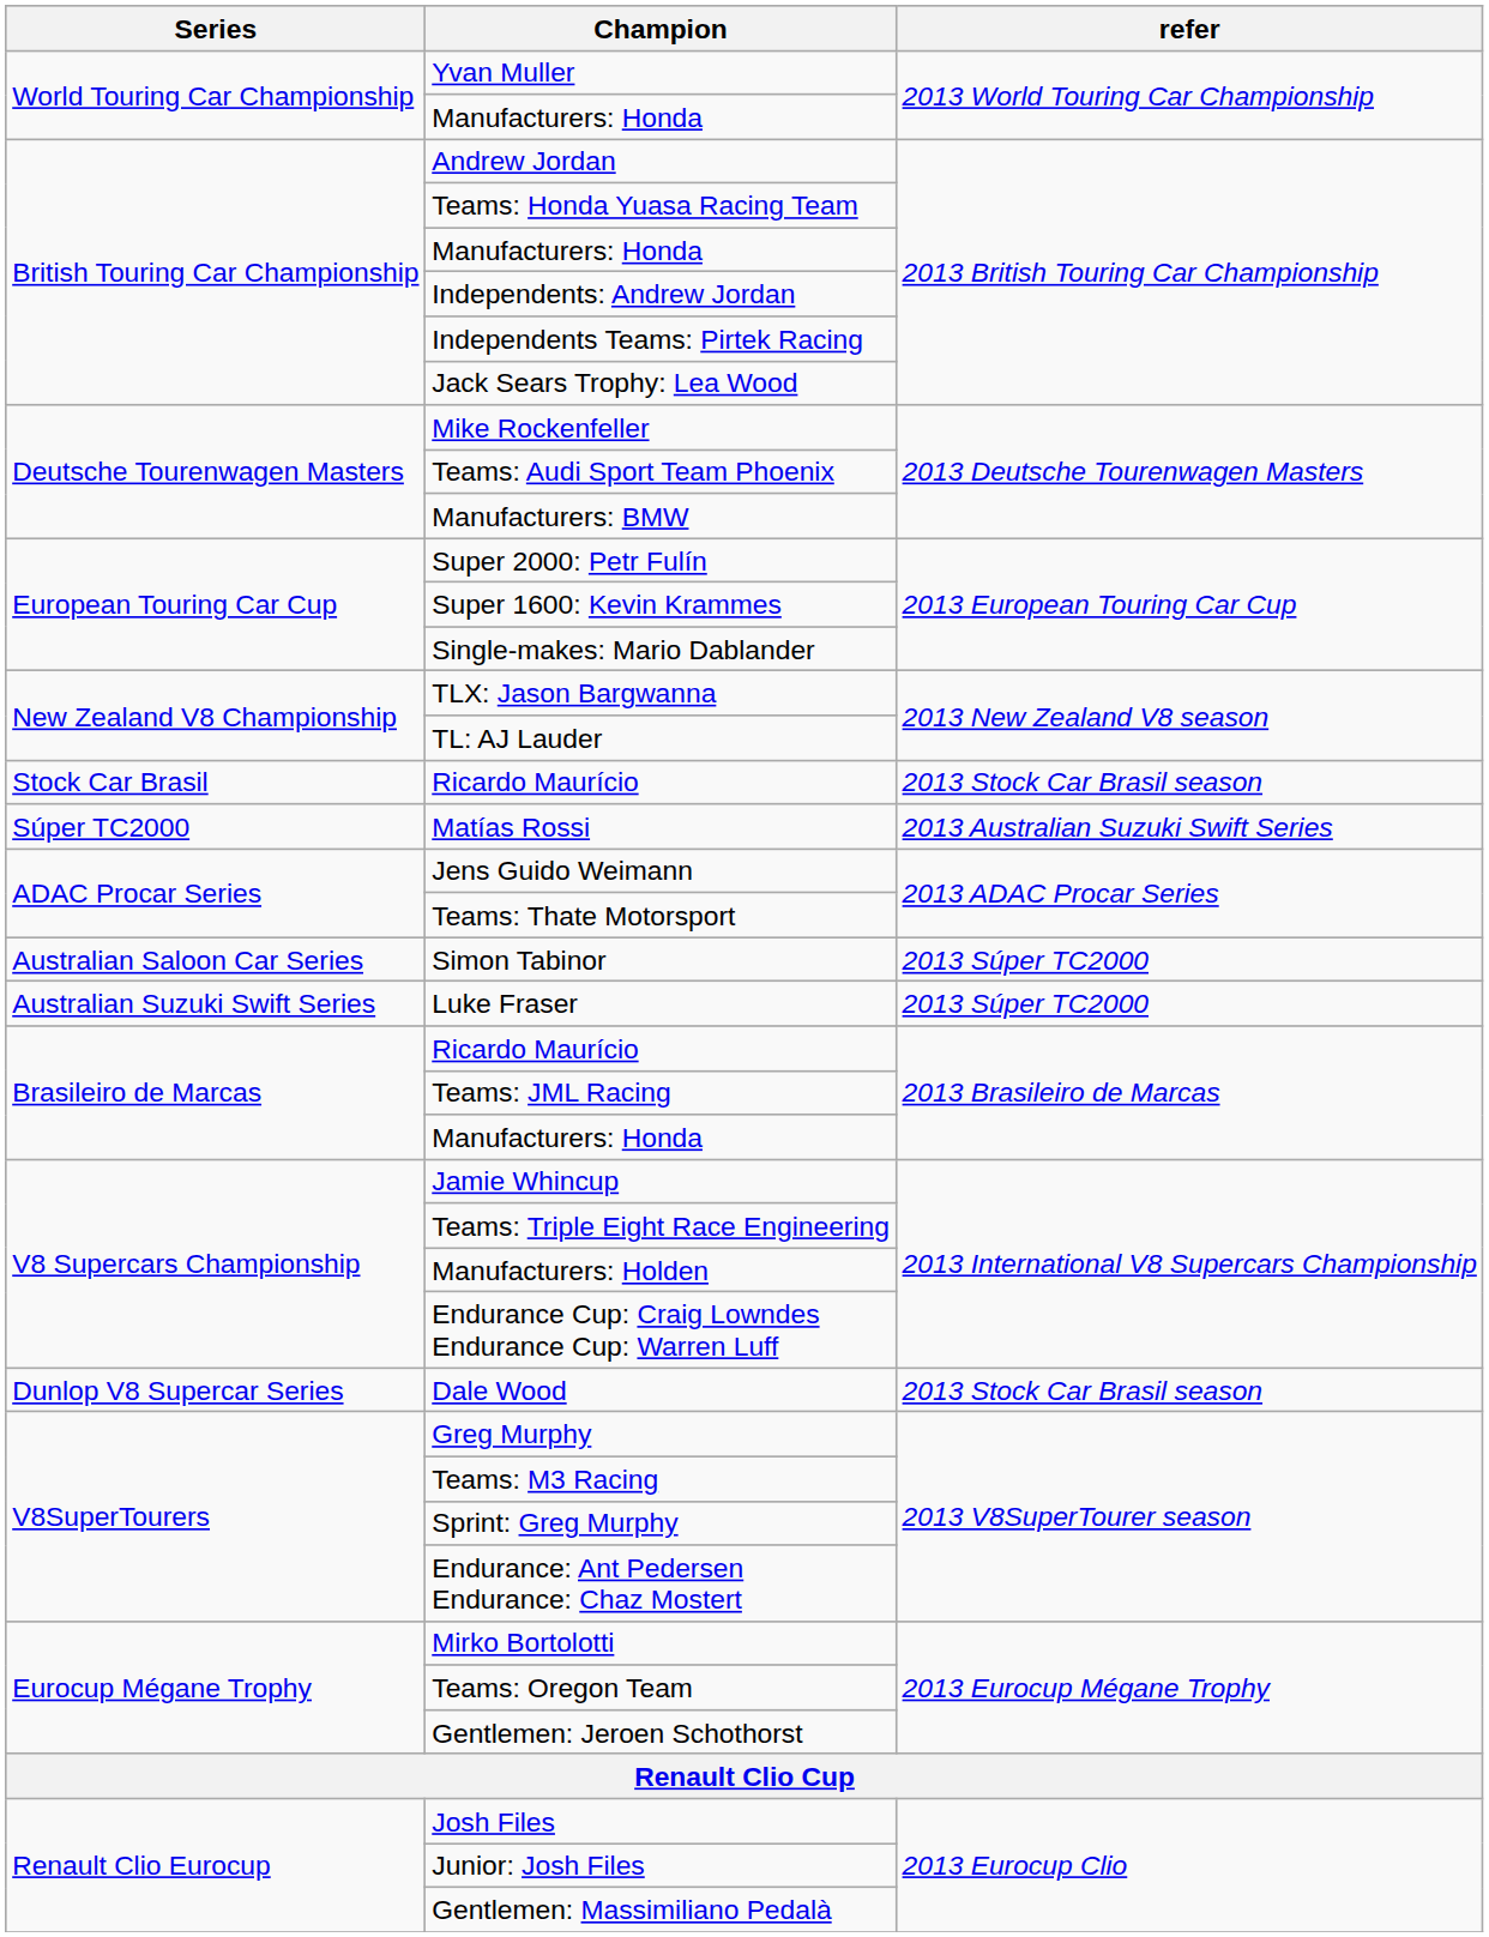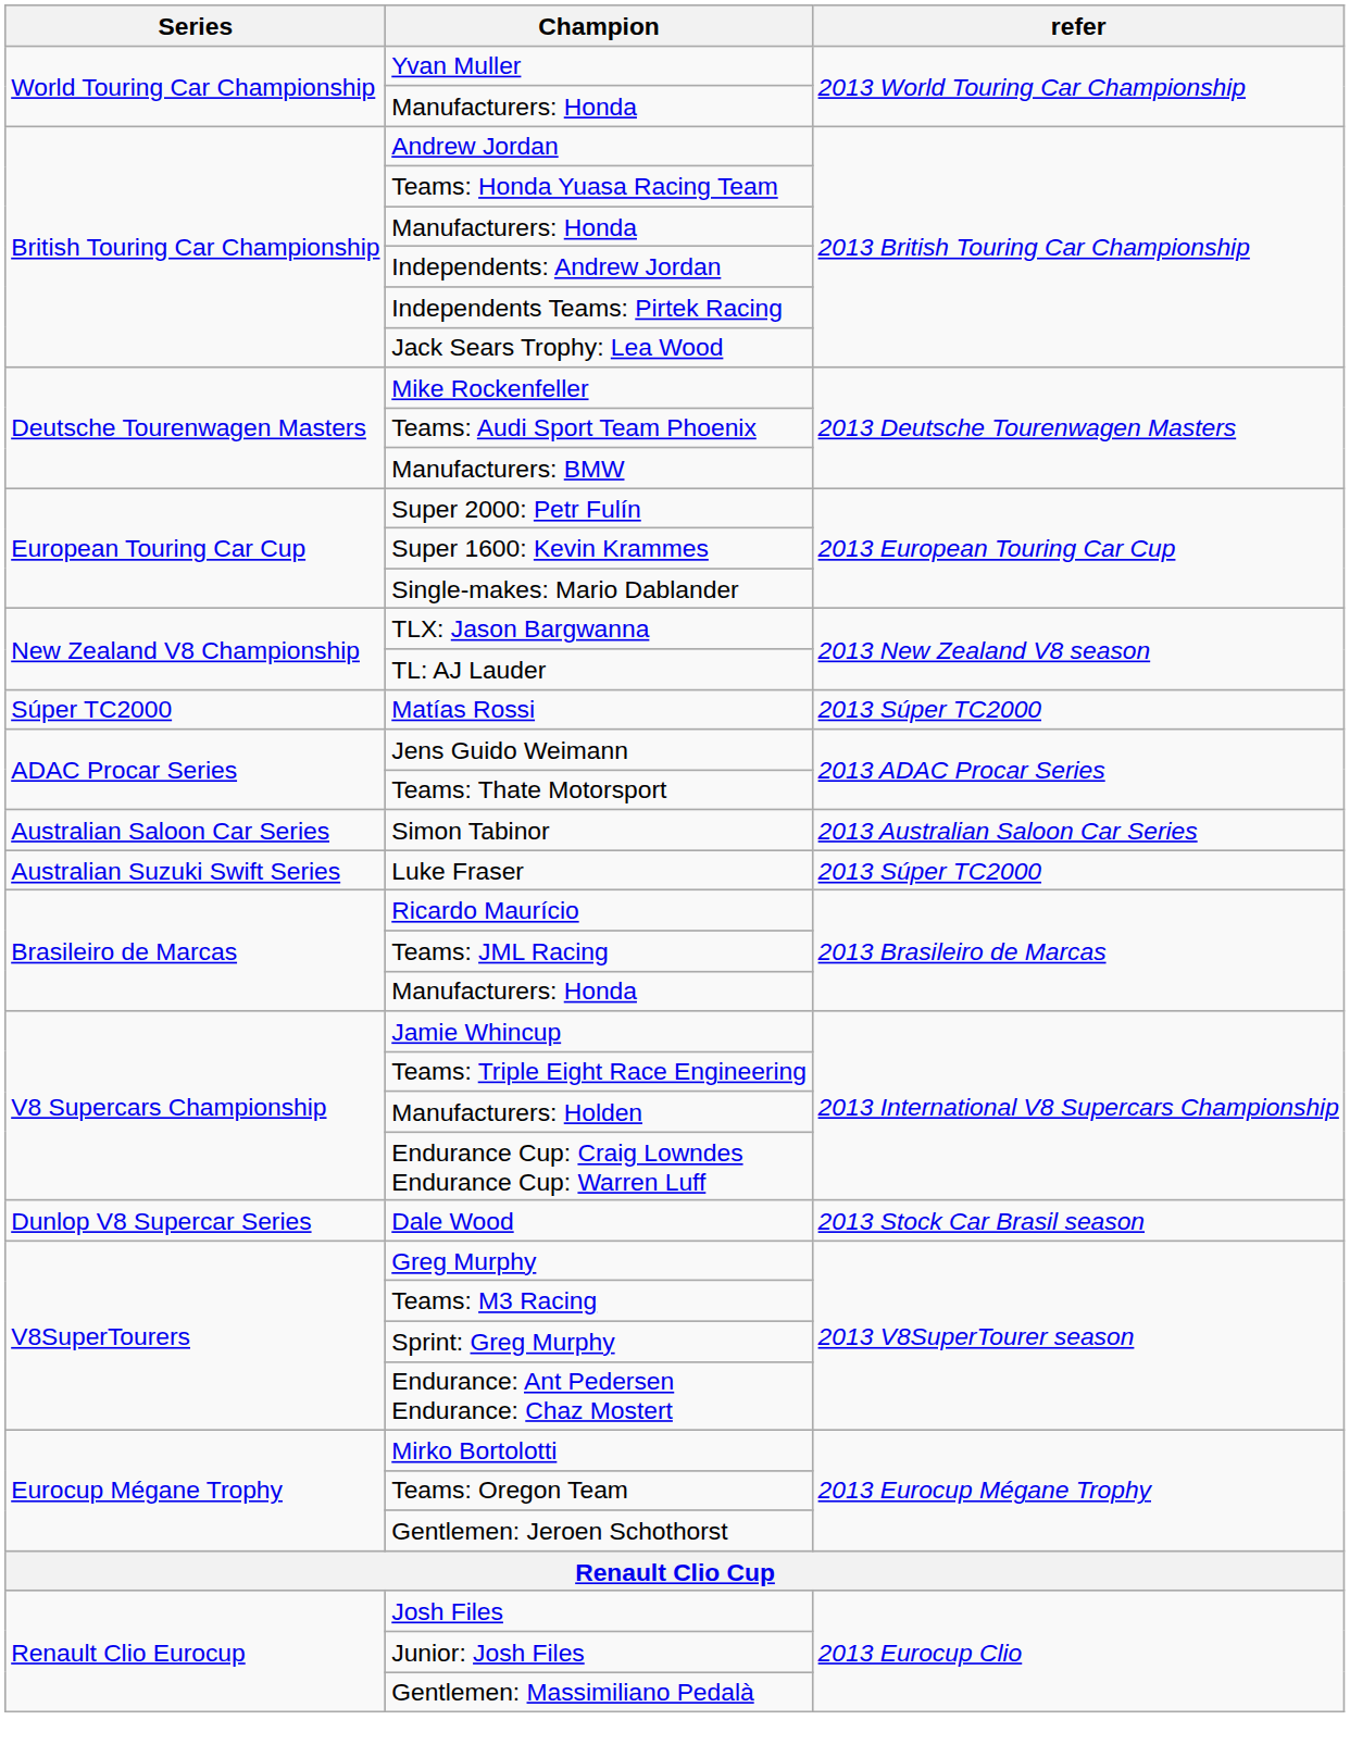- row: Stock Car Brasil | Ricardo Maurício | 2013 Stock Car Brasil season
Matías Rossi | refer: 2013 Australian Suzuki Swift Series -> 2013 Súper TC2000
Simon Tabinor | refer: 2013 Súper TC2000 -> 2013 Australian Saloon Car Series
